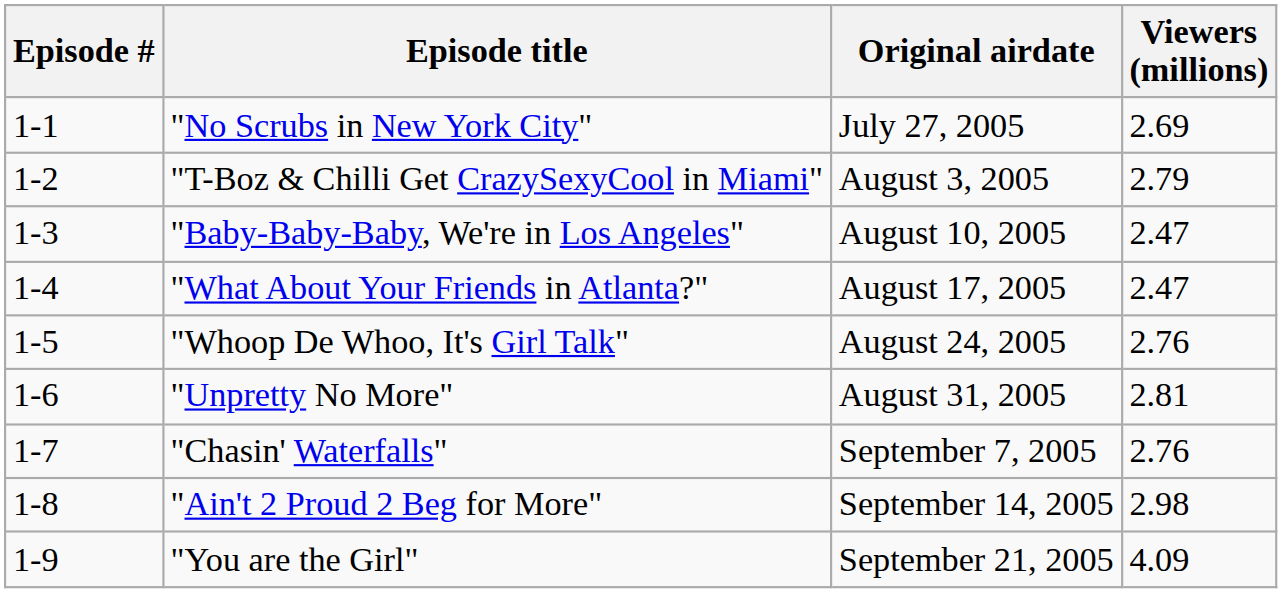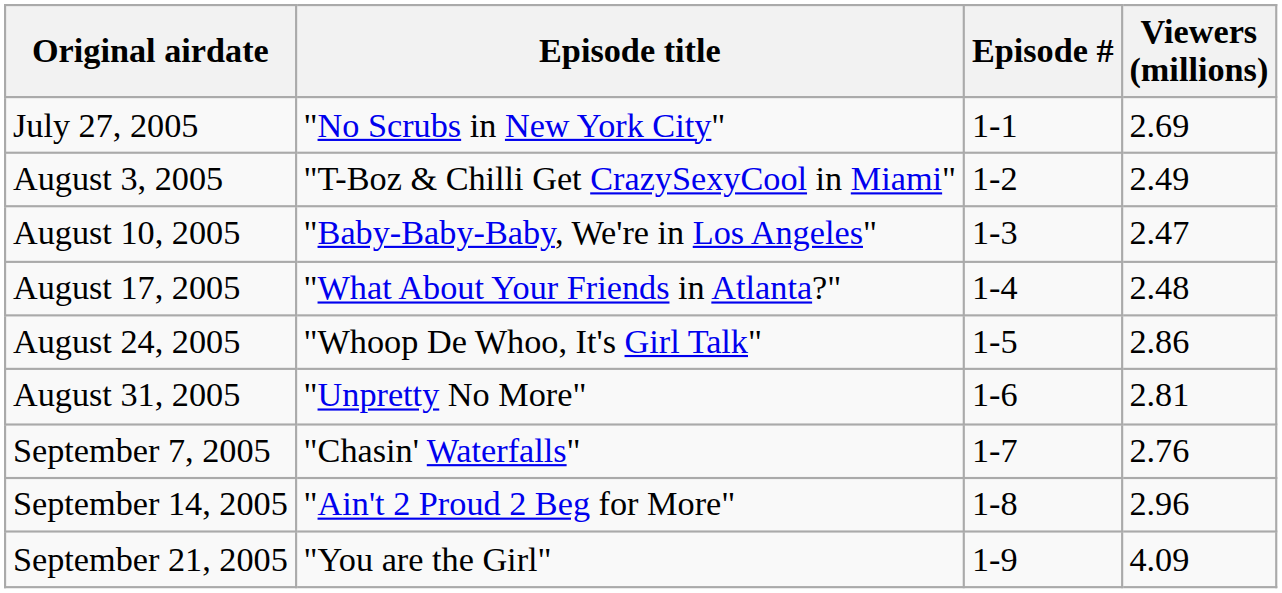columns swapped: Episode # <-> Original airdate
"T-Boz & Chilli Get CrazySexyCool in Miami" | Viewers (millions): 2.79 -> 2.49
"What About Your Friends in Atlanta?" | Viewers (millions): 2.47 -> 2.48
"Whoop De Whoo, It's Girl Talk" | Viewers (millions): 2.76 -> 2.86
"Ain't 2 Proud 2 Beg for More" | Viewers (millions): 2.98 -> 2.96
